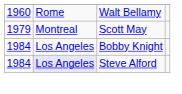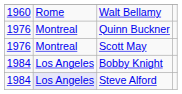+ row: 1976 | Montreal | Quinn Buckner
Scott May | column 1: 1979 -> 1976
